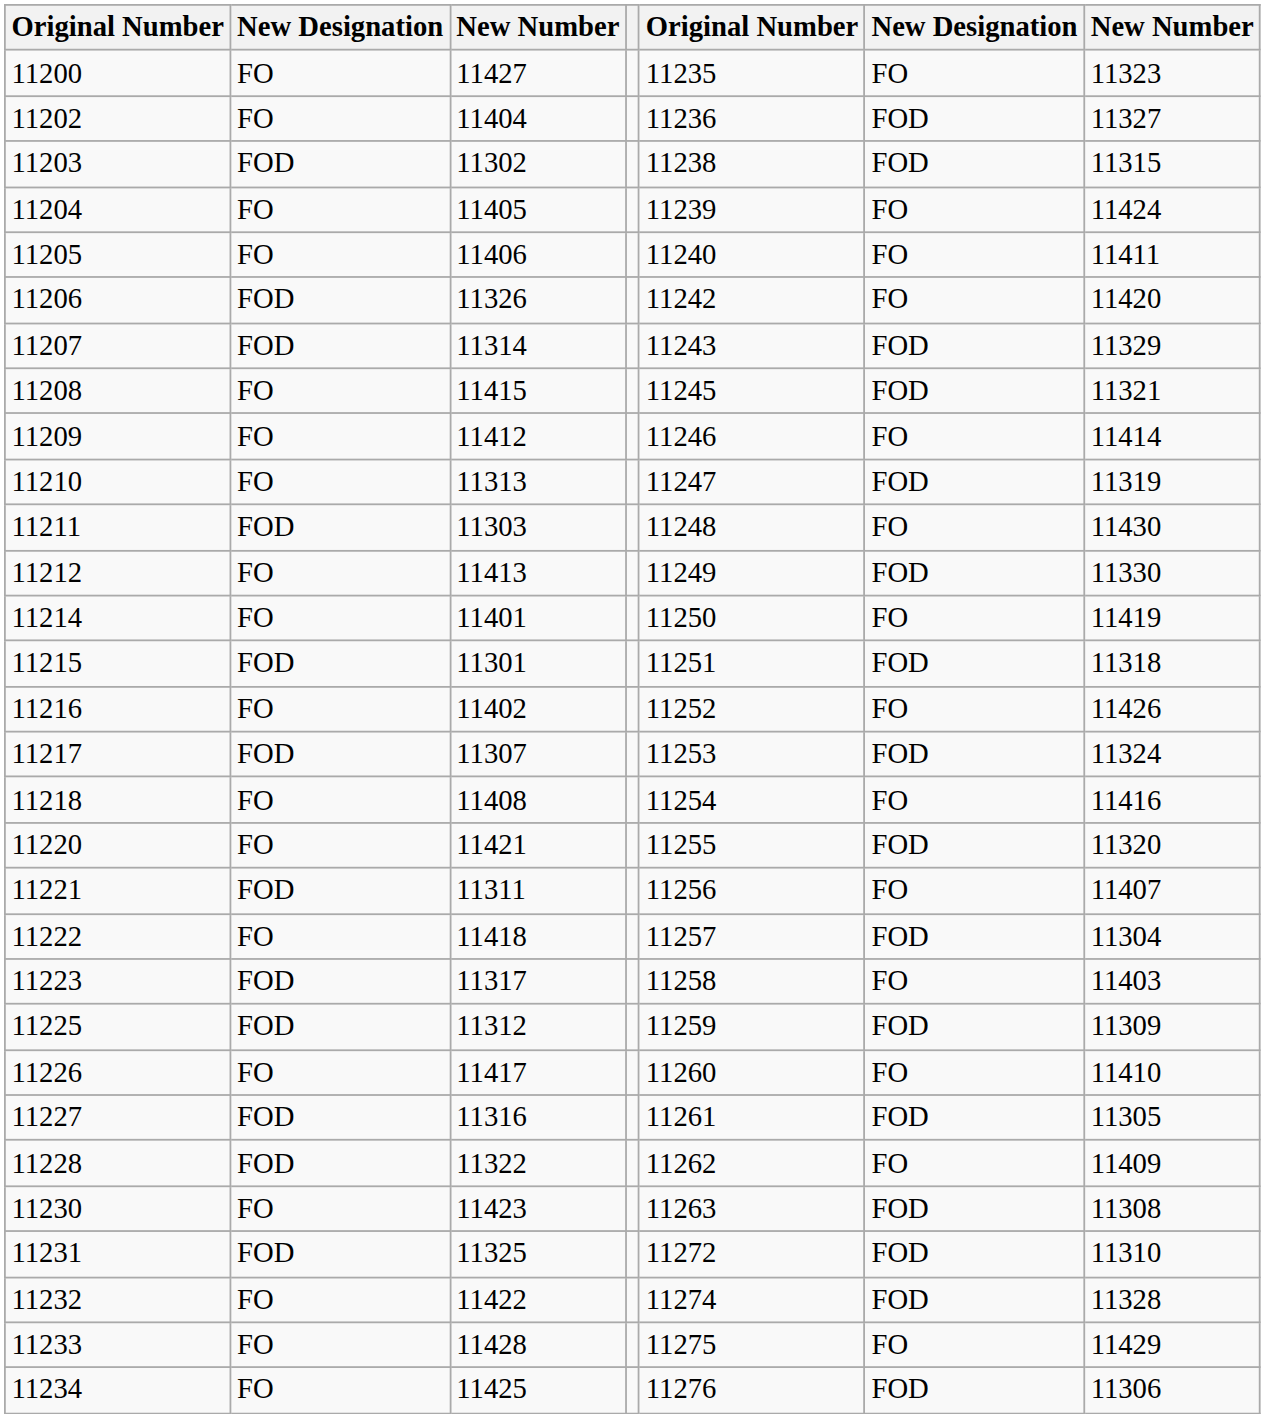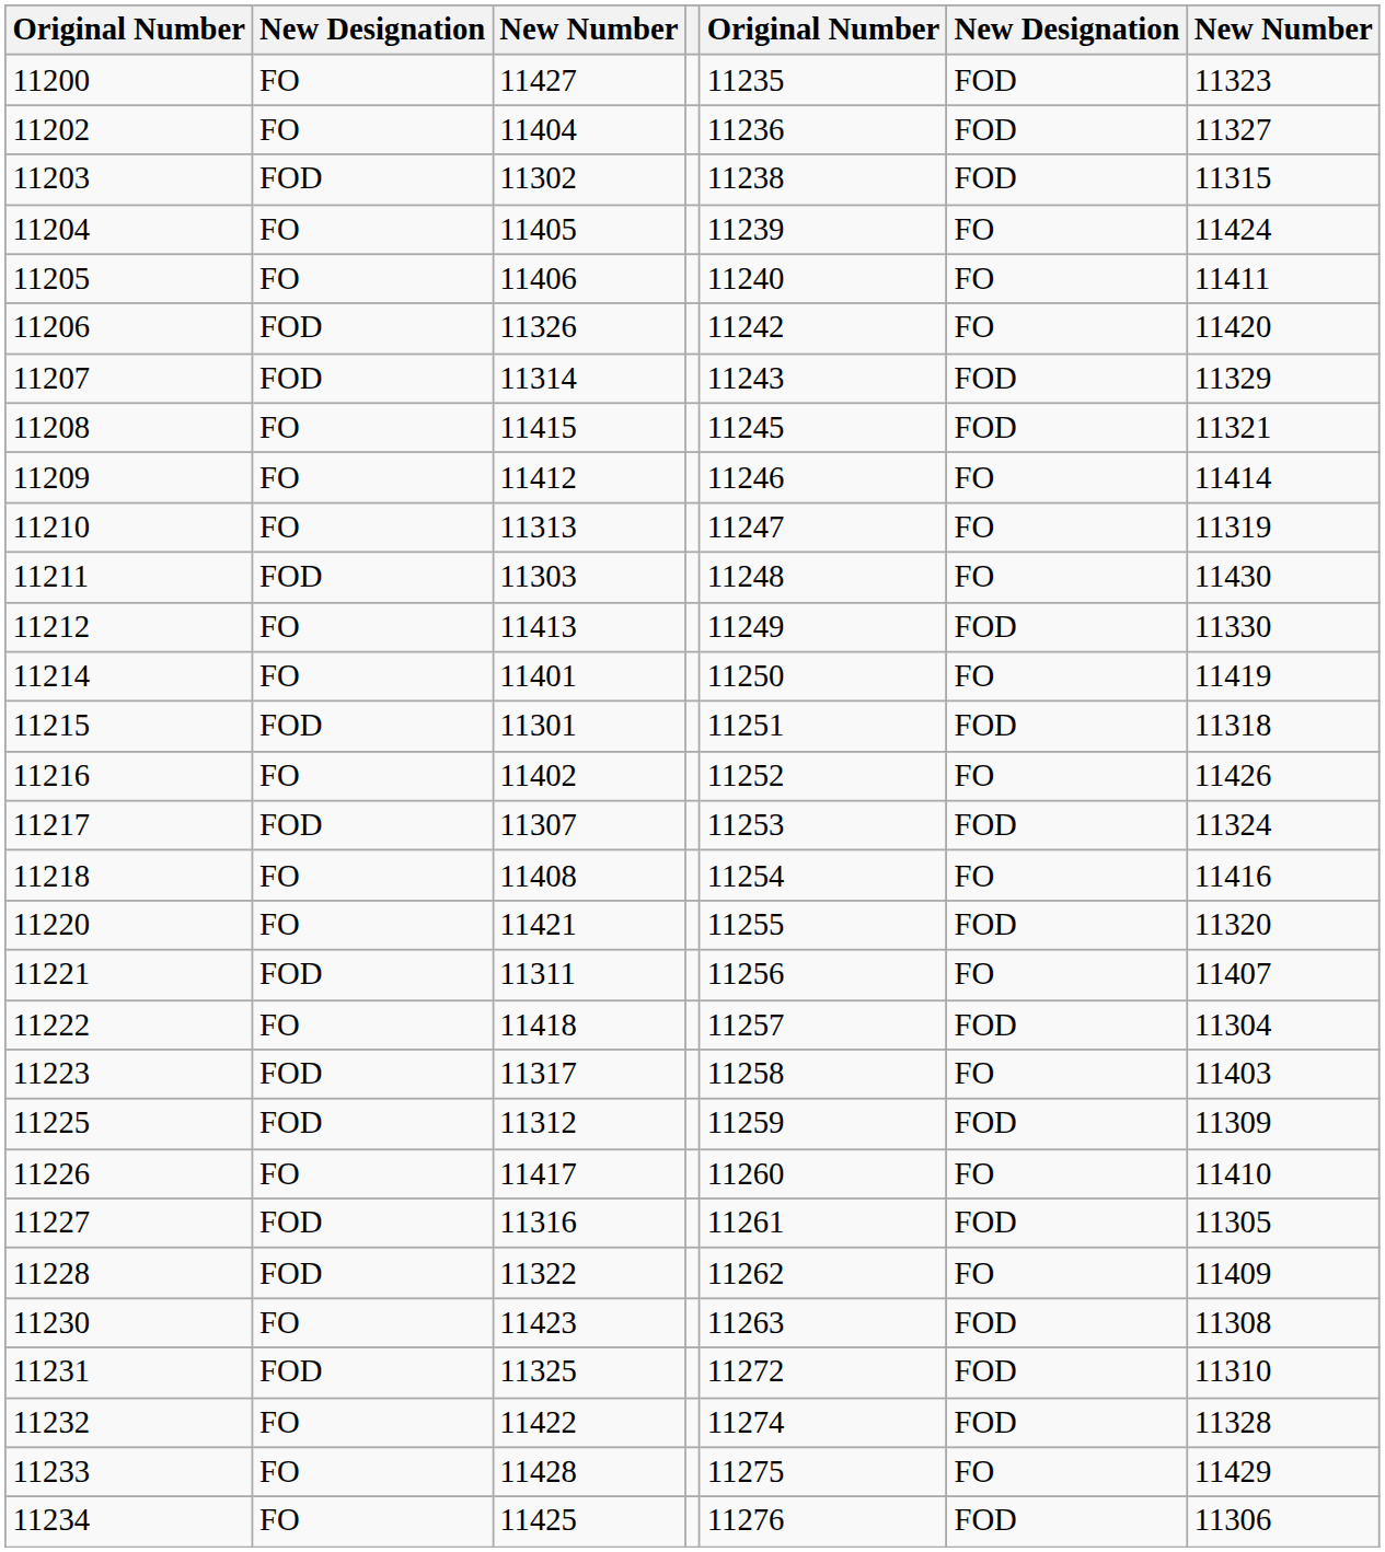11200 | column 6: FO -> FOD
11210 | column 6: FOD -> FO
